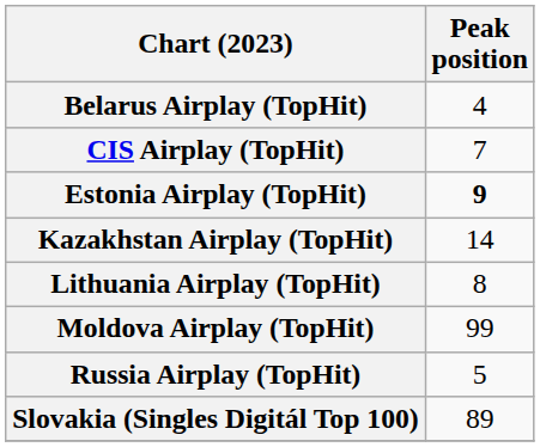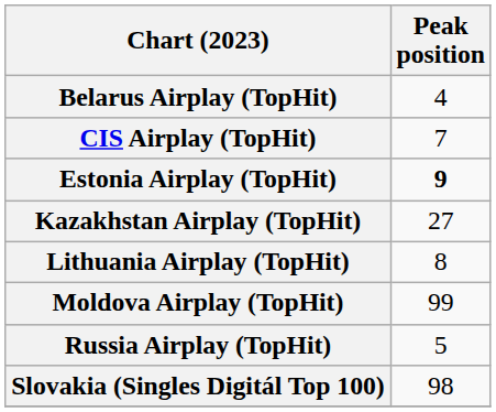Kazakhstan Airplay (TopHit) | Peak position: 14 -> 27
Slovakia (Singles Digitál Top 100) | Peak position: 89 -> 98
